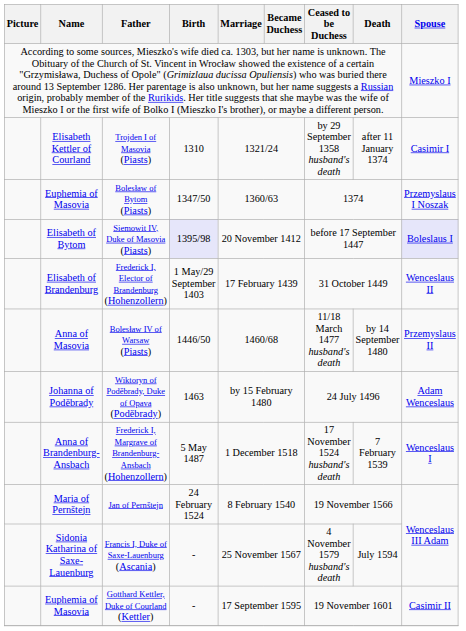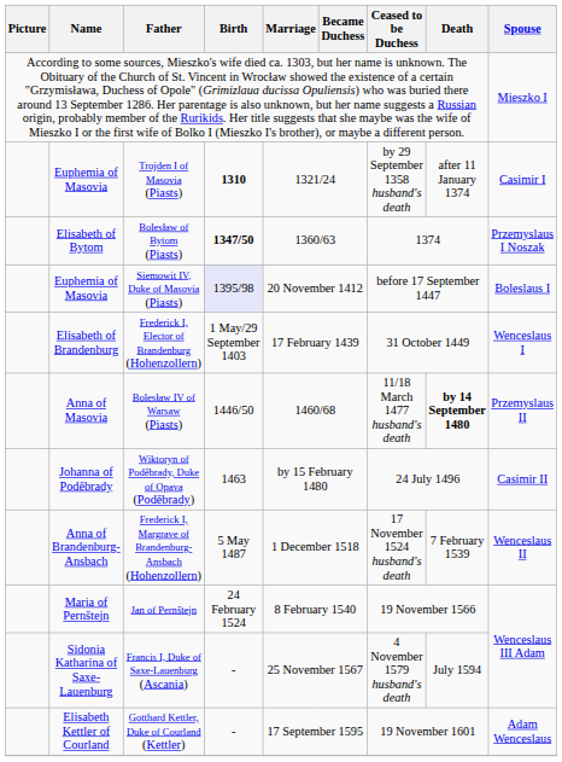Trojden I of Masovia (Piasts) | Name: Elisabeth Kettler of Courland -> Euphemia of Masovia
Trojden I of Masovia (Piasts) | Birth: normal -> bold
Bolesław of Bytom (Piasts) | Name: Euphemia of Masovia -> Elisabeth of Bytom
Bolesław of Bytom (Piasts) | Birth: normal -> bold
Siemowit IV, Duke of Masovia (Piasts) | Name: Elisabeth of Bytom -> Euphemia of Masovia
Siemowit IV, Duke of Masovia (Piasts) | Spouse: lavender background -> no background
Frederick I, Elector of Brandenburg (Hohenzollern) | Spouse: Wenceslaus II -> Wenceslaus I
Bolesław IV of Warsaw (Piasts) | Death: normal -> bold
Wiktoryn of Poděbrady, Duke of Opava (Poděbrady) | Spouse: Adam Wenceslaus -> Casimir II
Frederick I, Margrave of Brandenburg-Ansbach (Hohenzollern) | Spouse: Wenceslaus I -> Wenceslaus II
Gotthard Kettler, Duke of Courland (Kettler) | Name: Euphemia of Masovia -> Elisabeth Kettler of Courland
Gotthard Kettler, Duke of Courland (Kettler) | Spouse: Casimir II -> Adam Wenceslaus
